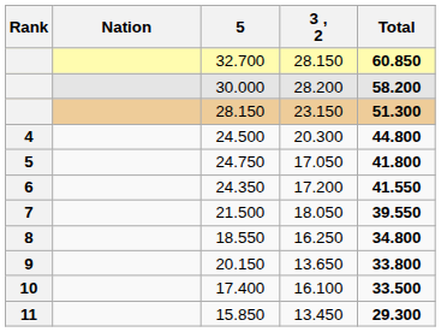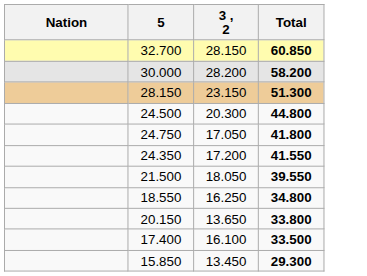- column: Rank | 4 | 5 | 6 | 7 | 8 | 9 | 10 | 11
